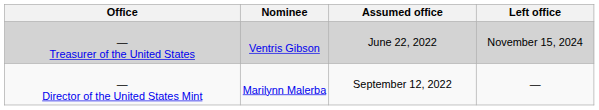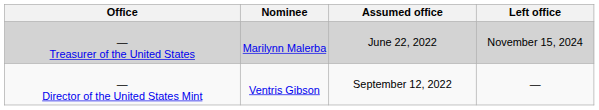— Treasurer of the United States | Nominee: Ventris Gibson -> Marilynn Malerba
— Director of the United States Mint | Nominee: Marilynn Malerba -> Ventris Gibson
